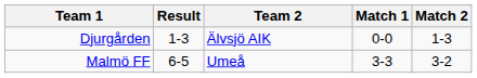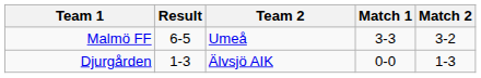rows swapped: Djurgården <-> Malmö FF
